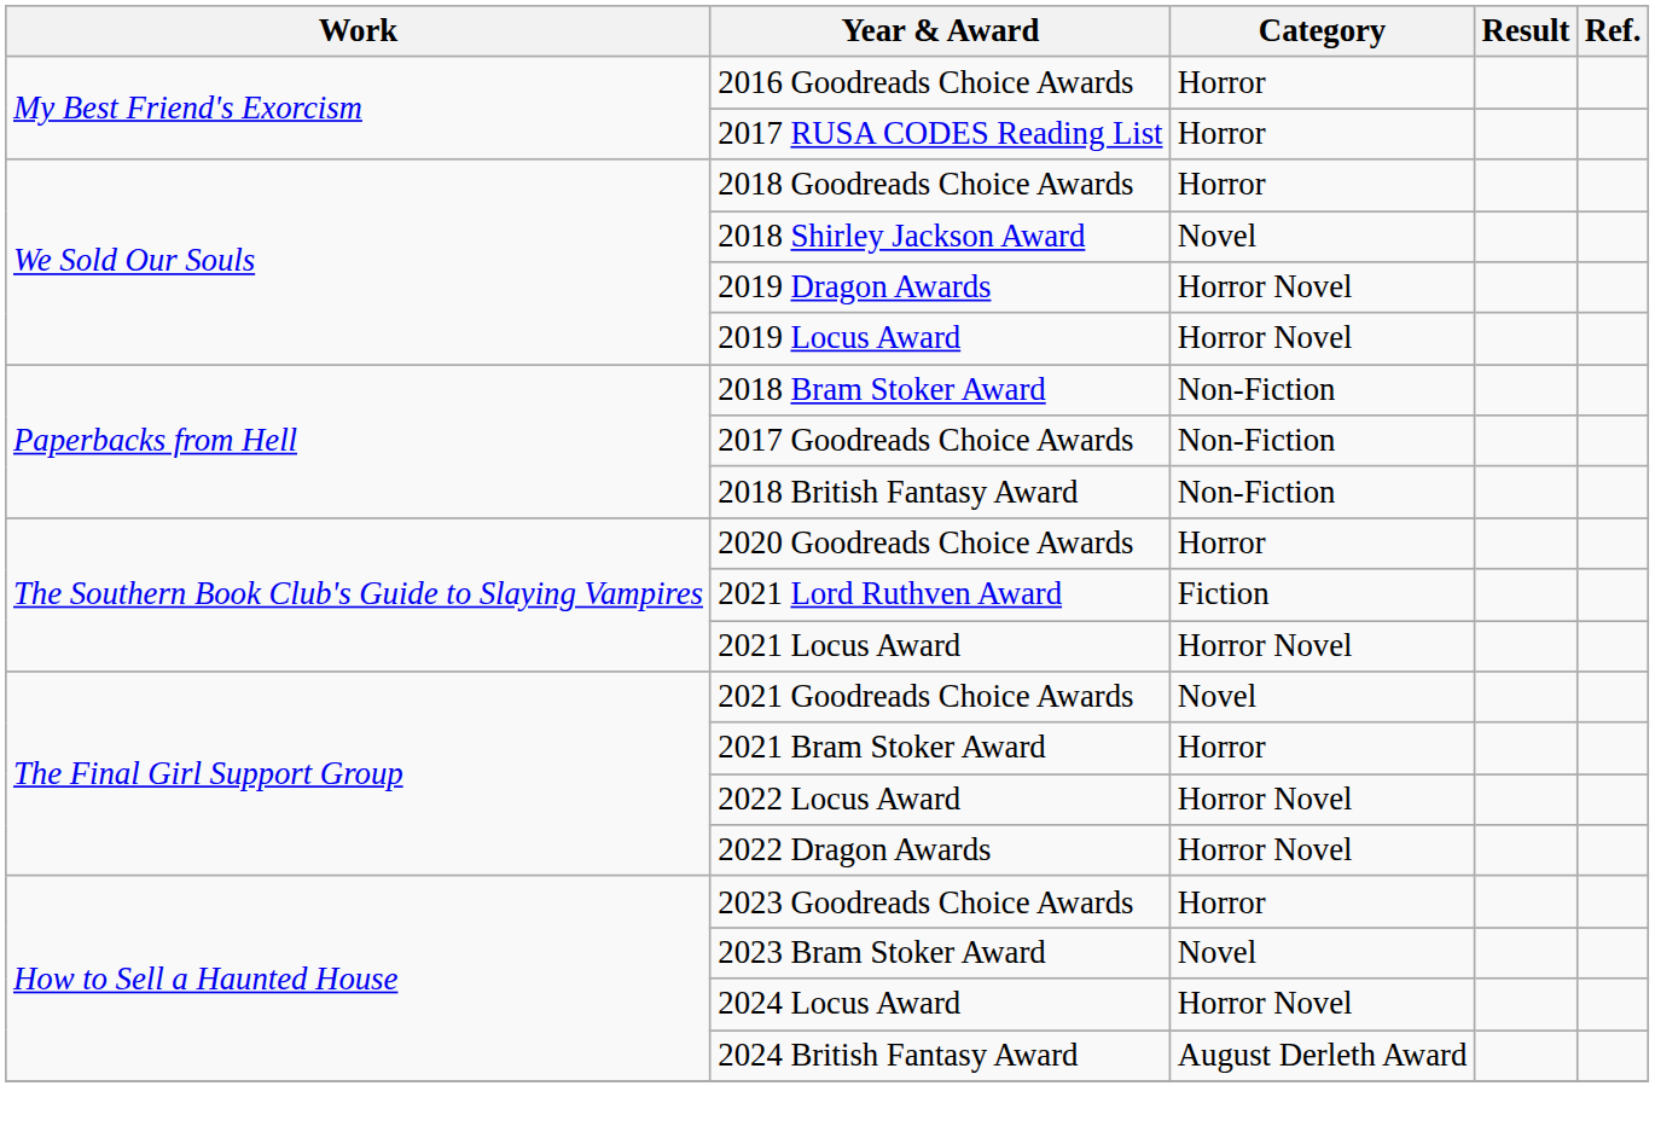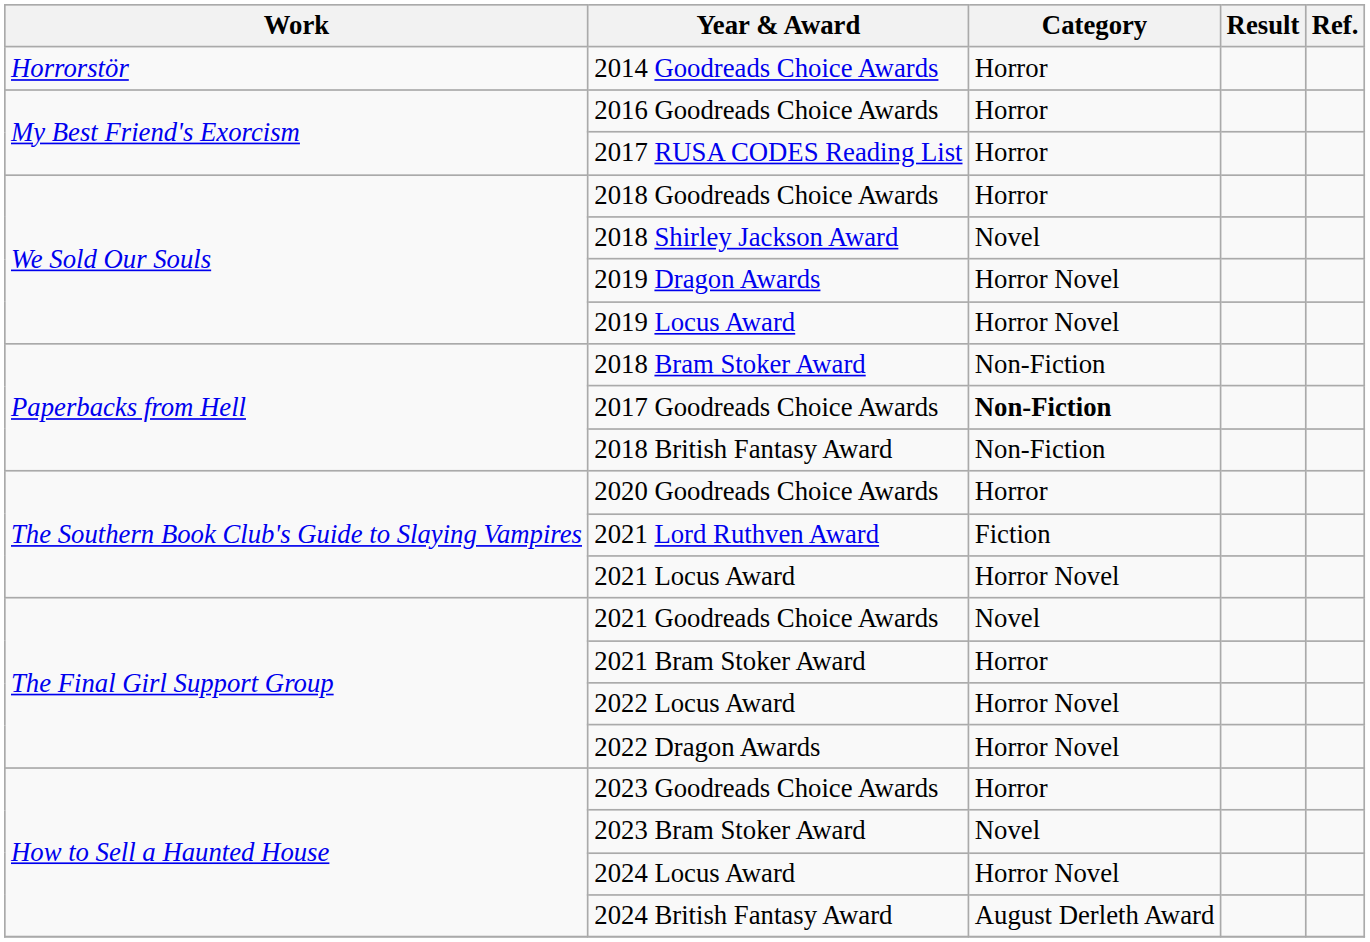+ row: Horrorstör | 2014 Goodreads Choice Awards | Horror
2017 Goodreads Choice Awards | Category: normal -> bold
